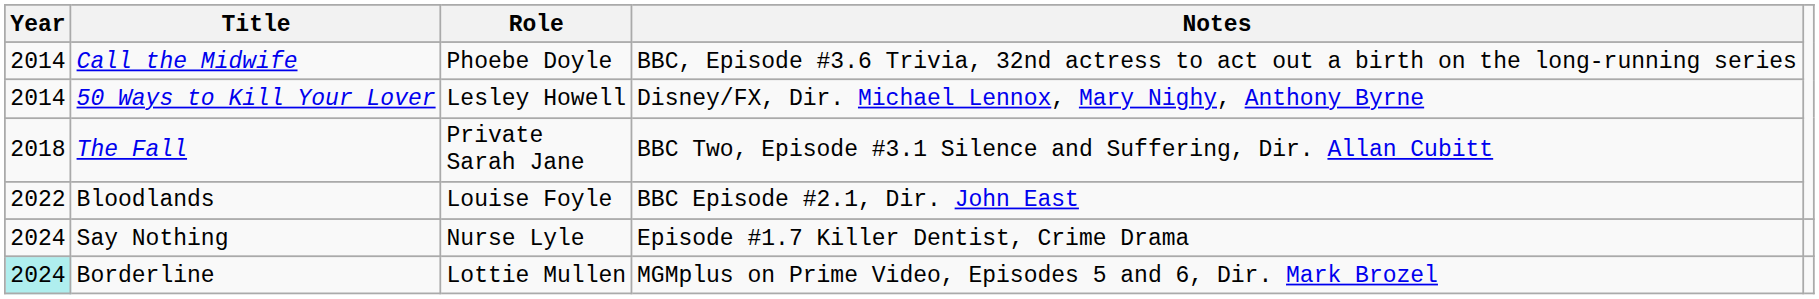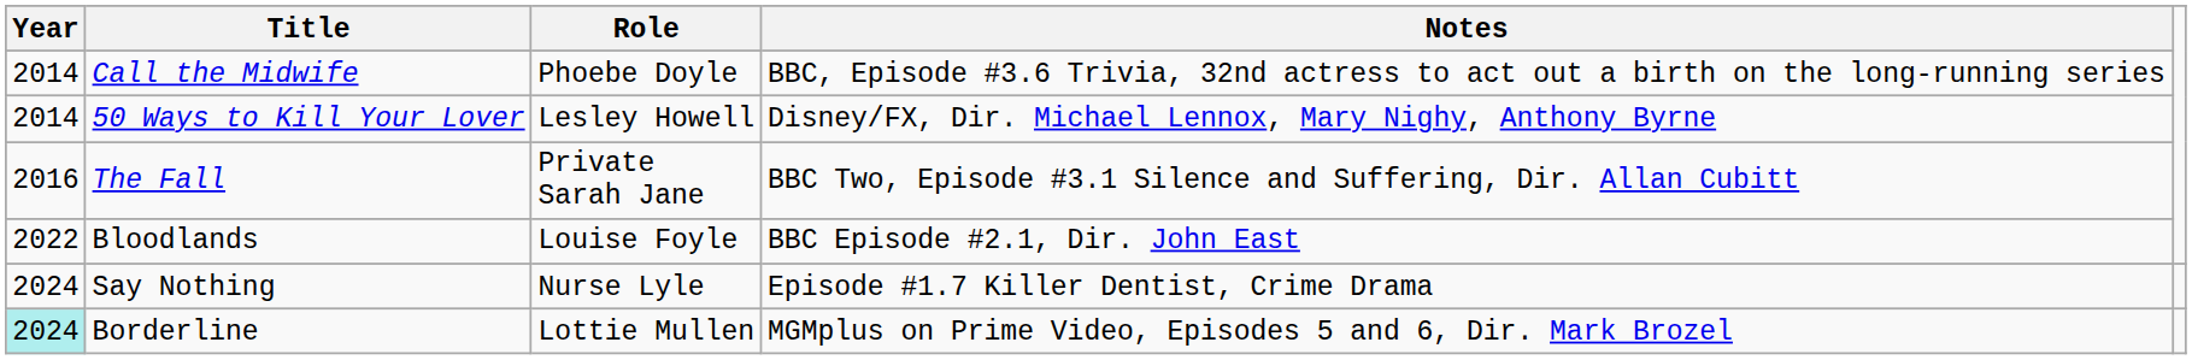The Fall | Year: 2018 -> 2016
